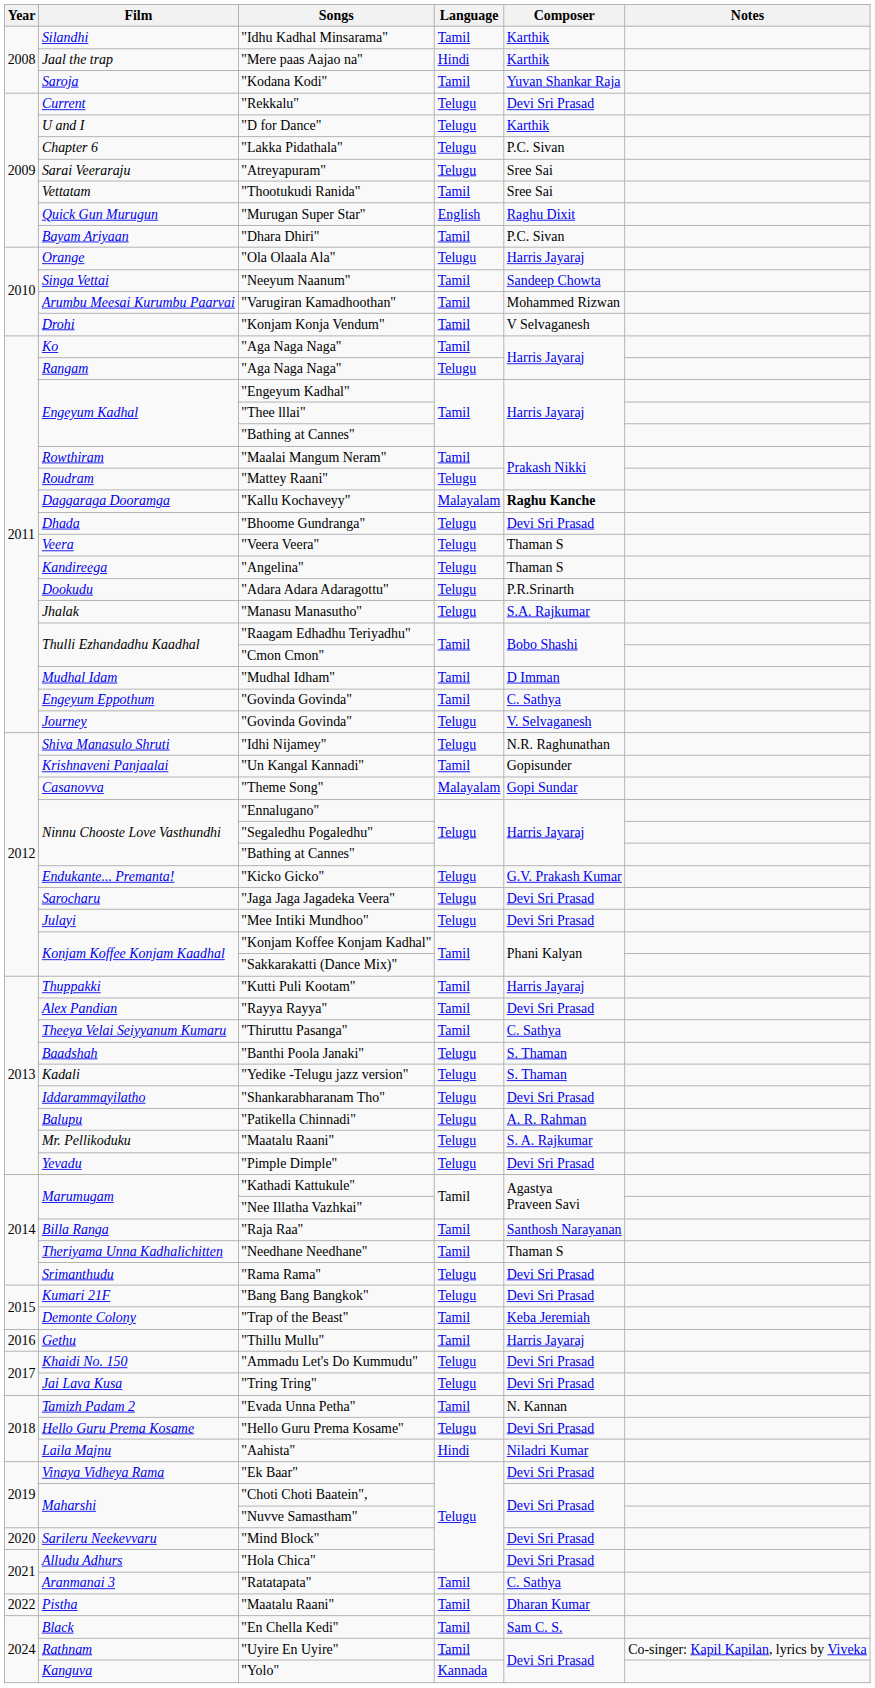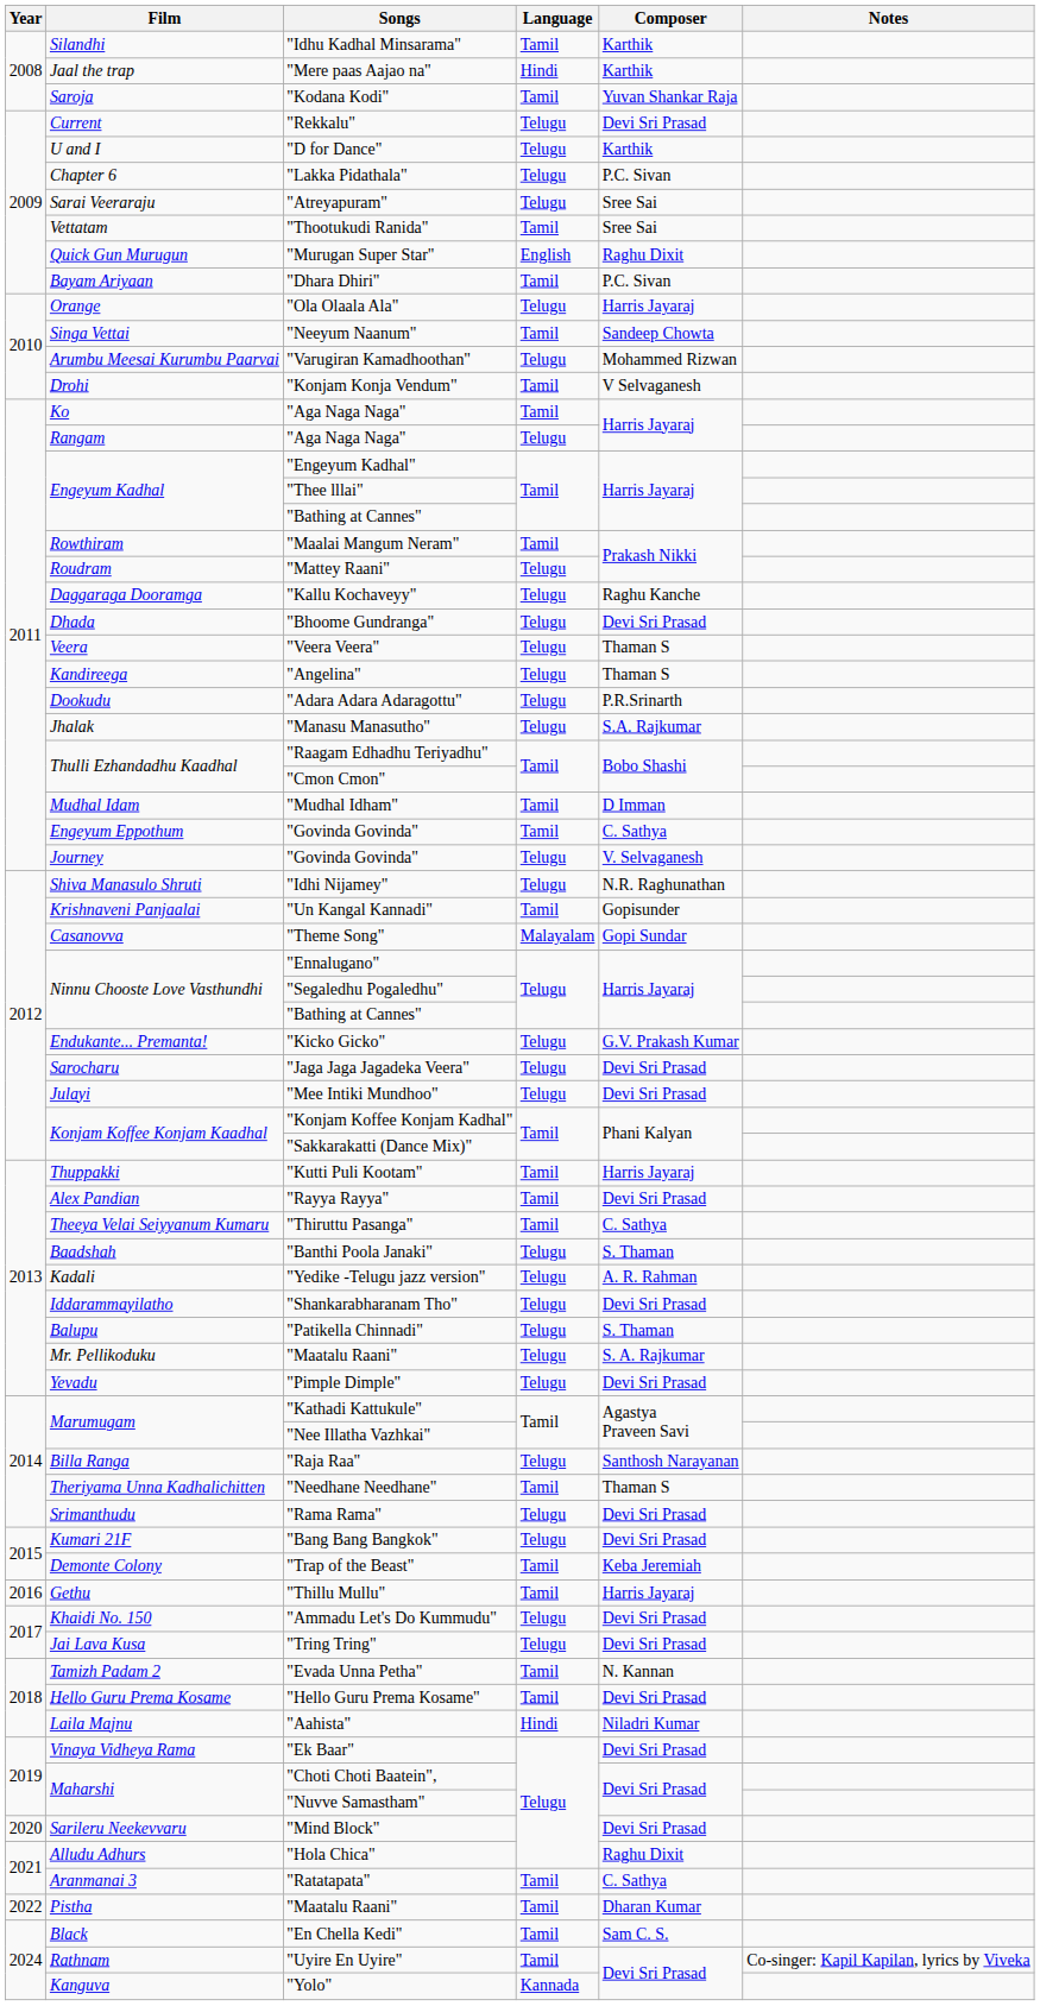"Varugiran Kamadhoothan" | Language: Tamil -> Telugu
"Kallu Kochaveyy" | Language: Malayalam -> Telugu
"Kallu Kochaveyy" | Composer: bold -> normal
"Yedike -Telugu jazz version" | Composer: S. Thaman -> A. R. Rahman
"Patikella Chinnadi" | Composer: A. R. Rahman -> S. Thaman
"Raja Raa" | Language: Tamil -> Telugu
"Hello Guru Prema Kosame" | Language: Telugu -> Tamil
"Hola Chica" | Composer: Devi Sri Prasad -> Raghu Dixit
